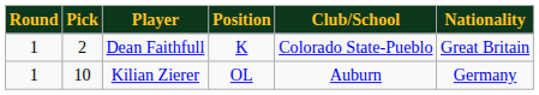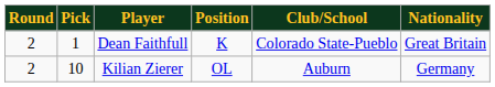Dean Faithfull | Round: 1 -> 2
Dean Faithfull | Pick: 2 -> 1
Kilian Zierer | Round: 1 -> 2
